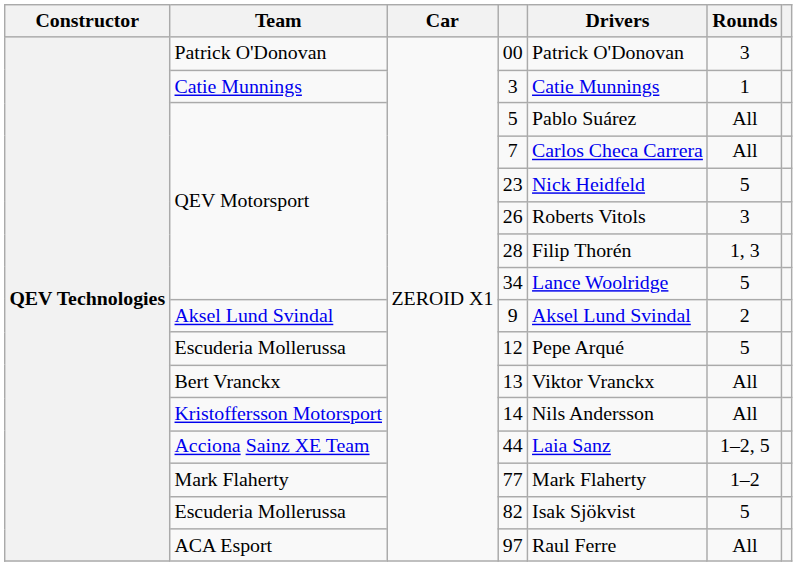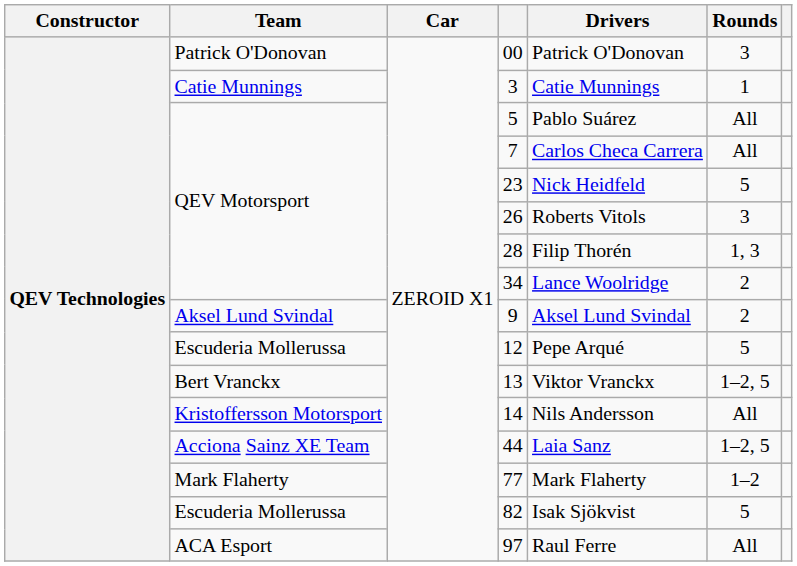34 | Rounds: 5 -> 2
13 | Rounds: All -> 1–2, 5
